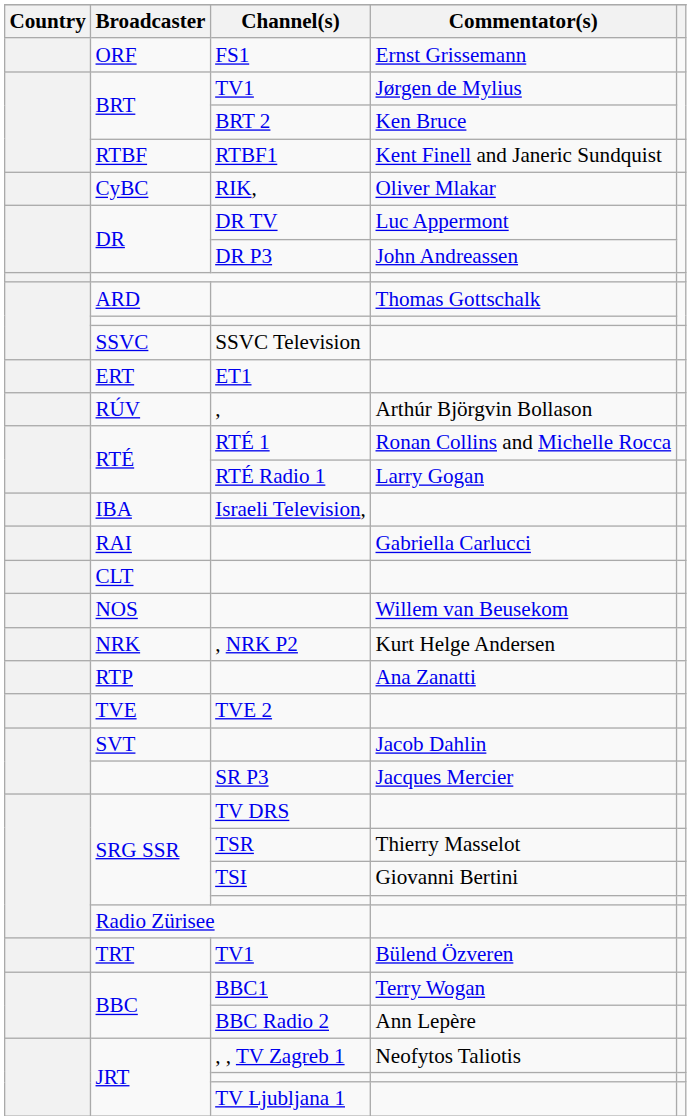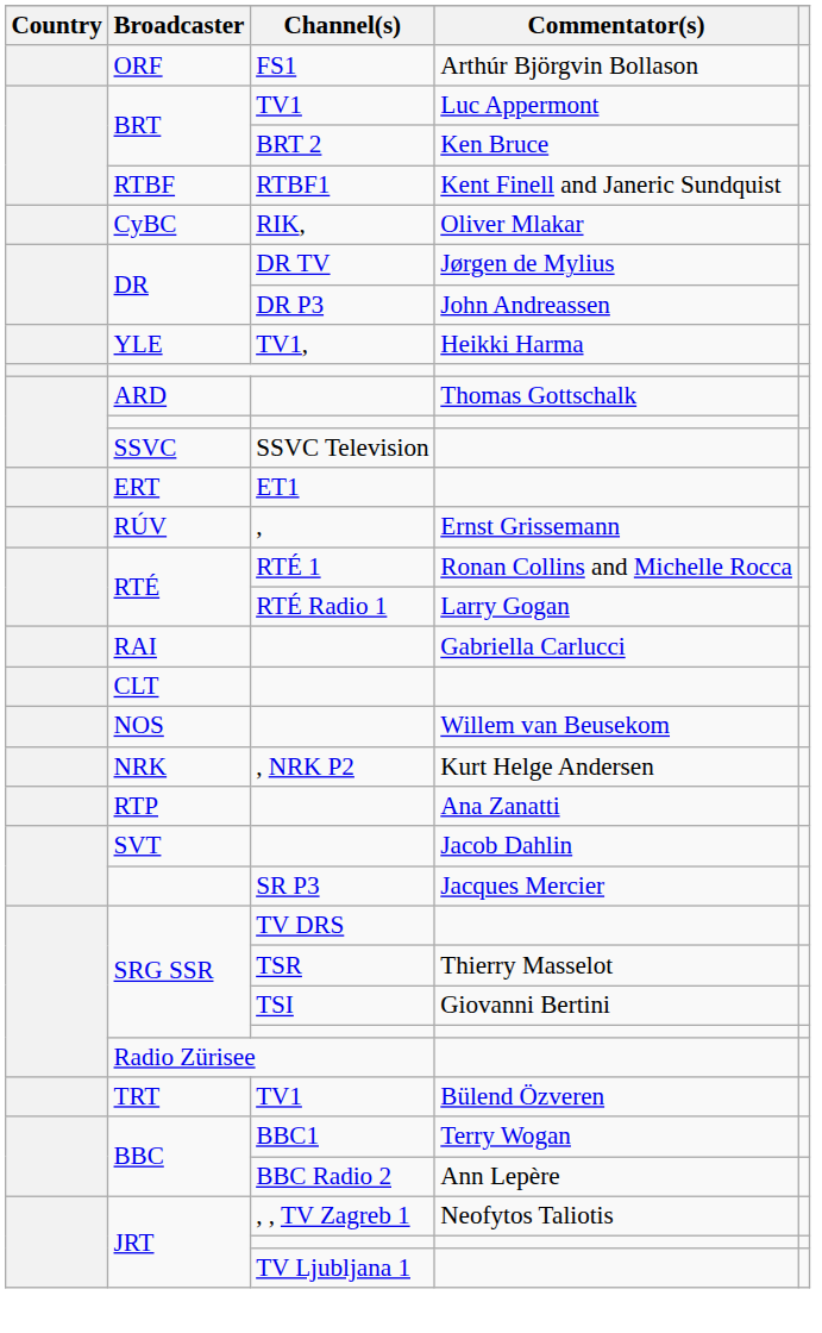FS1 | Commentator(s): Ernst Grissemann -> Arthúr Björgvin Bollason
BRT / TV1 | Commentator(s): Jørgen de Mylius -> Luc Appermont
DR TV | Commentator(s): Luc Appermont -> Jørgen de Mylius
+ row: YLE | TV1, | Heikki Harma
, | Commentator(s): Arthúr Björgvin Bollason -> Ernst Grissemann
- row: IBA | Israeli Television,
- row: TVE | TVE 2
